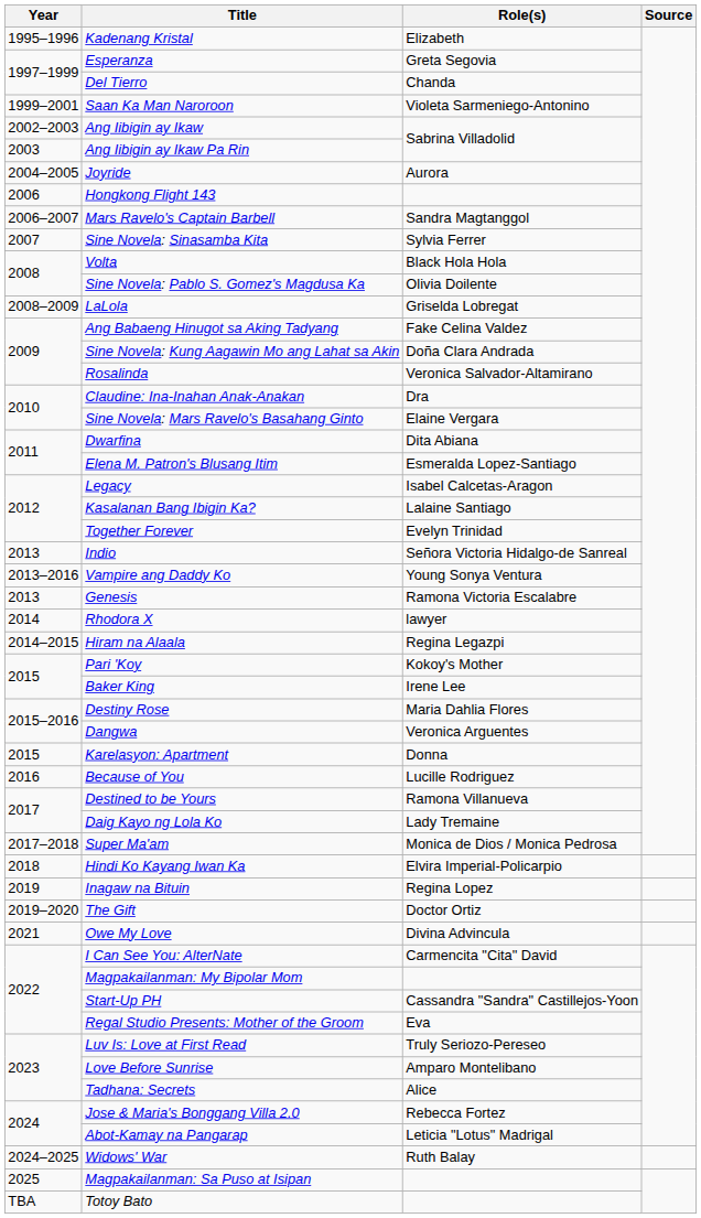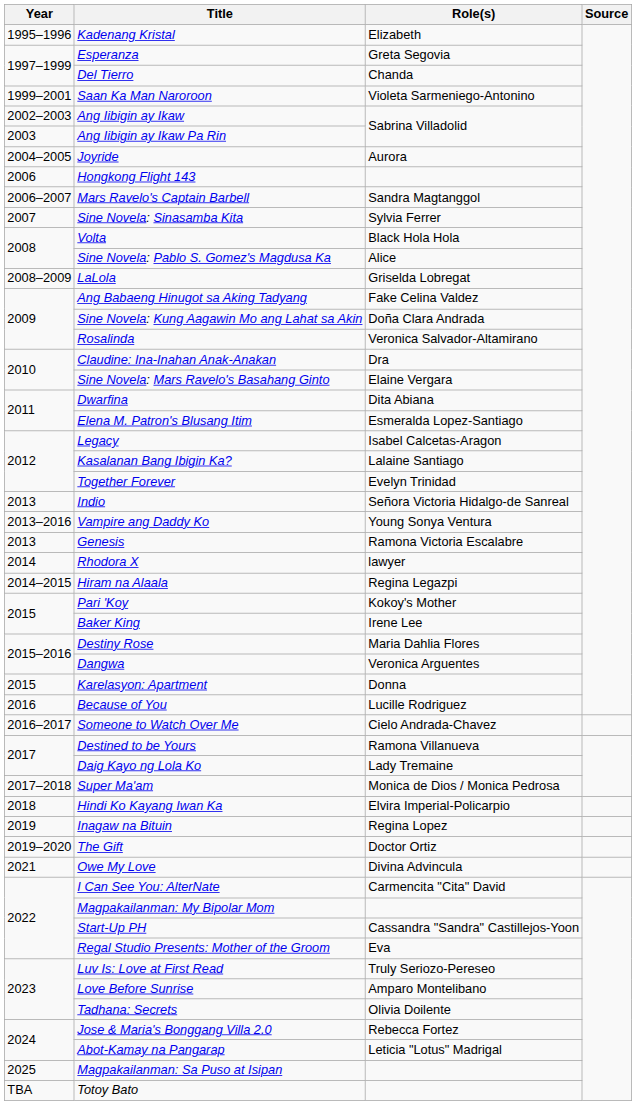Sine Novela: Pablo S. Gomez's Magdusa Ka | Role(s): Olivia Doilente -> Alice
+ row: 2016–2017 | Someone to Watch Over Me | Cielo Andrada-Chavez
Tadhana: Secrets | Role(s): Alice -> Olivia Doilente
- row: 2024–2025 | Widows' War | Ruth Balay
